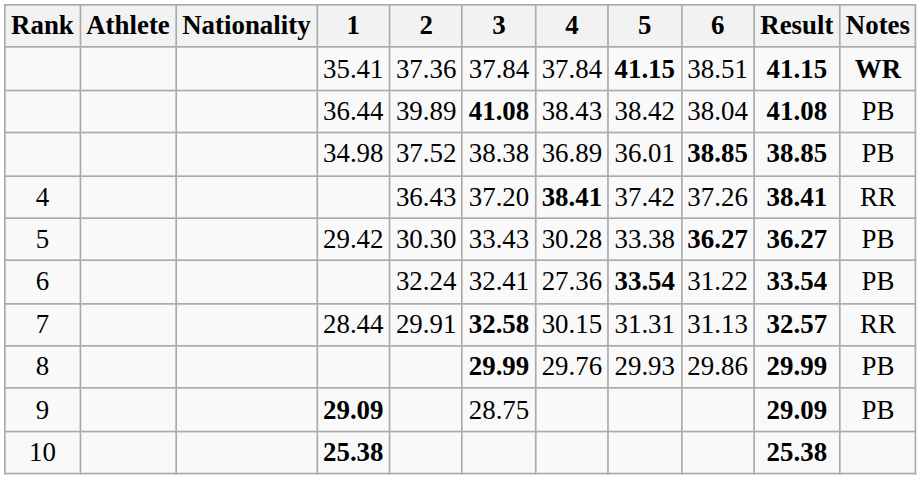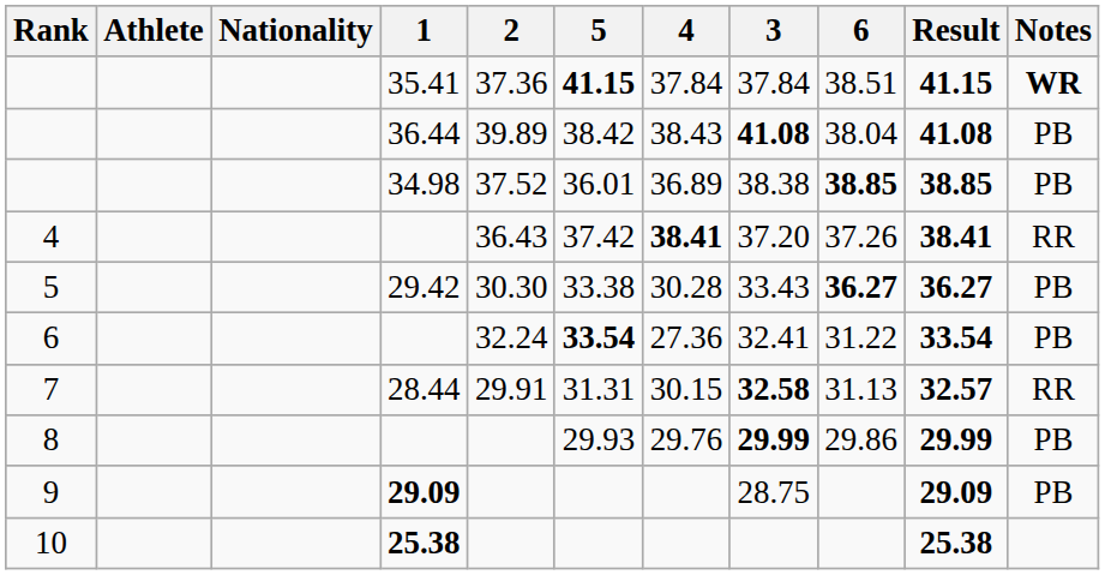columns swapped: 3 <-> 5
